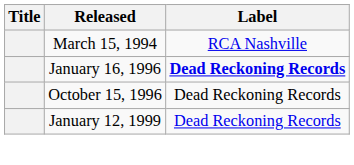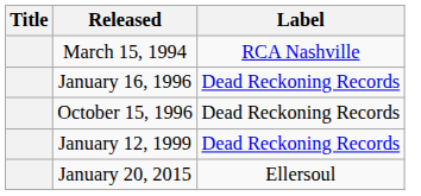January 16, 1996 | Label: bold -> normal
+ row: January 20, 2015 | Ellersoul
